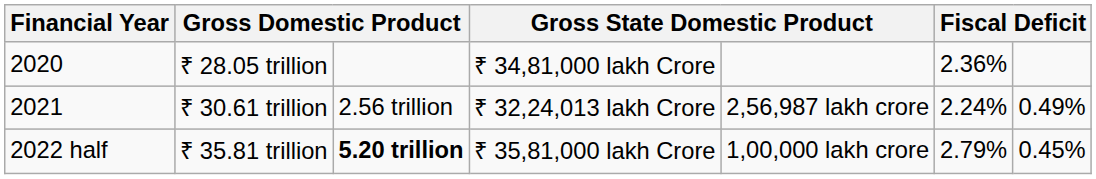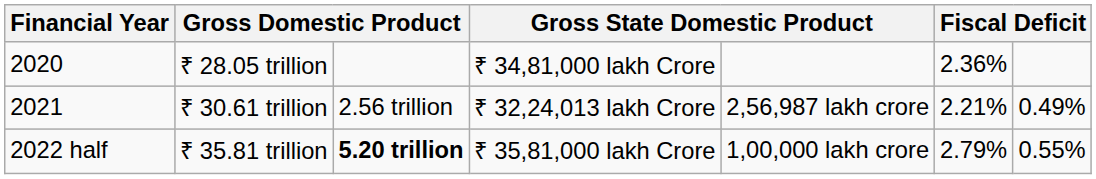₹ 30.61 trillion | column 6: 2.24% -> 2.21%
₹ 35.81 trillion | column 7: 0.45% -> 0.55%
